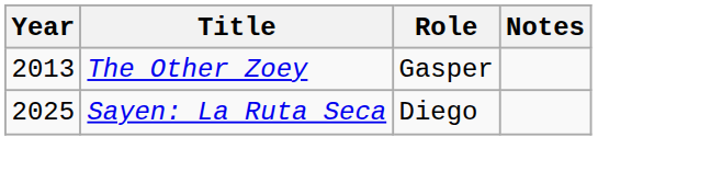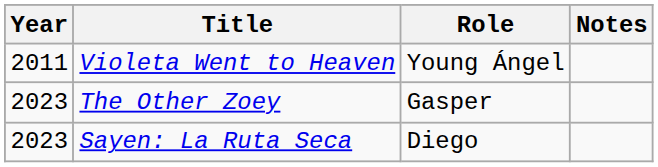+ row: 2011 | Violeta Went to Heaven | Young Ángel
The Other Zoey | Year: 2013 -> 2023
Sayen: La Ruta Seca | Year: 2025 -> 2023
